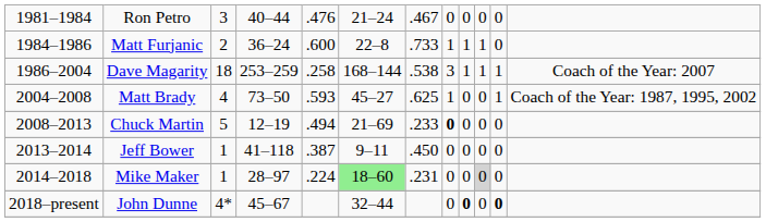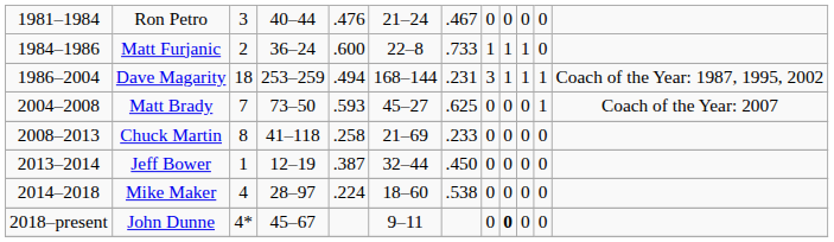Dave Magarity | column 5: .258 -> .494
Dave Magarity | column 7: .538 -> .231
Dave Magarity | column 12: Coach of the Year: 2007 -> Coach of the Year: 1987, 1995, 2002
Matt Brady | column 3: 4 -> 7
Matt Brady | column 8: 1 -> 0
Matt Brady | column 12: Coach of the Year: 1987, 1995, 2002 -> Coach of the Year: 2007
Chuck Martin | column 3: 5 -> 8
Chuck Martin | column 4: 12–19 -> 41–118
Chuck Martin | column 5: .494 -> .258
Chuck Martin | column 8: bold -> normal
Jeff Bower | column 4: 41–118 -> 12–19
Jeff Bower | column 6: 9–11 -> 32–44
Mike Maker | column 3: 1 -> 4
Mike Maker | column 6: lightgreen background -> no background
Mike Maker | column 7: .231 -> .538
Mike Maker | column 10: lightgrey background -> no background
John Dunne | column 6: 32–44 -> 9–11
John Dunne | column 11: bold -> normal
